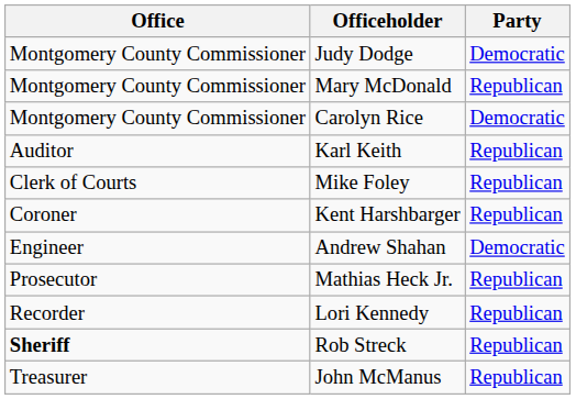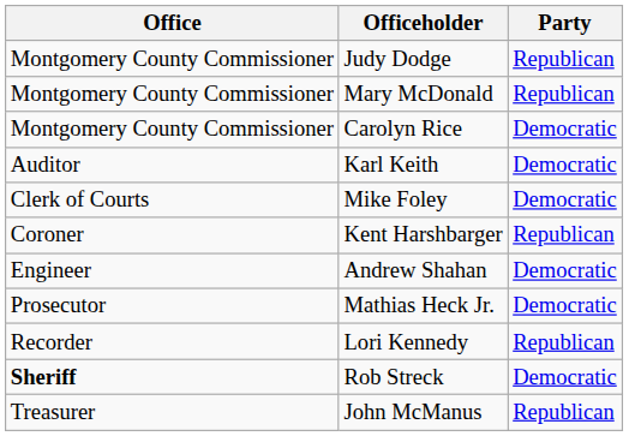Judy Dodge | Party: Democratic -> Republican
Karl Keith | Party: Republican -> Democratic
Mike Foley | Party: Republican -> Democratic
Mathias Heck Jr. | Party: Republican -> Democratic
Rob Streck | Party: Republican -> Democratic
